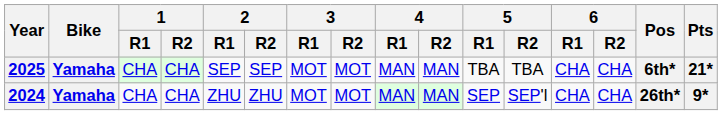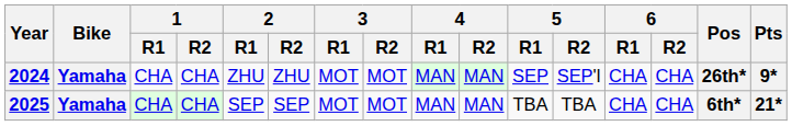rows swapped: 2024 <-> 2025
